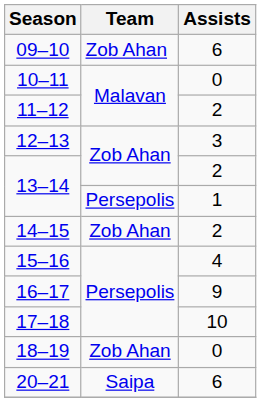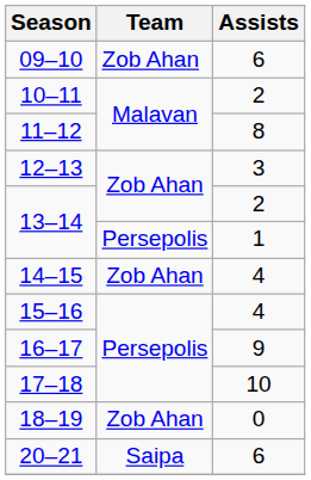10–11 | Assists: 0 -> 2
11–12 | Assists: 2 -> 8
14–15 | Assists: 2 -> 4
